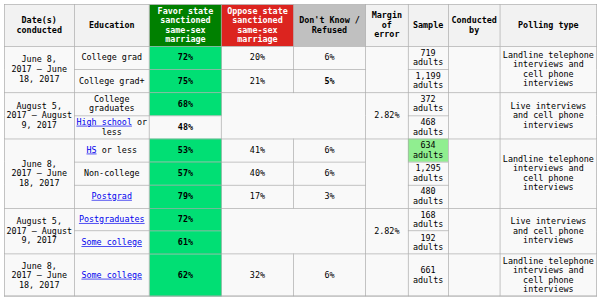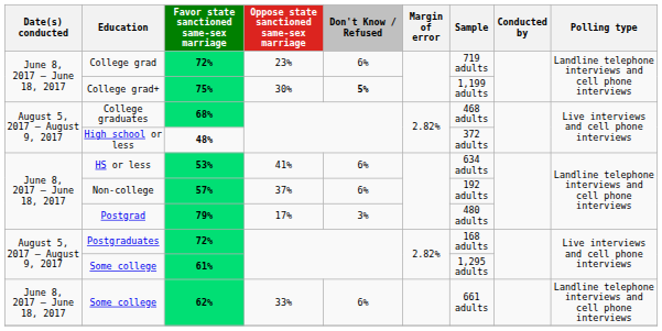College grad | Oppose state sanctioned same-sex marriage: 20% -> 23%
College grad+ | Oppose state sanctioned same-sex marriage: 21% -> 30%
College graduates | Sample: 372 adults -> 468 adults
High school or less | Sample: 468 adults -> 372 adults
HS or less | Sample: lightgreen background -> no background
Non-college | Oppose state sanctioned same-sex marriage: 40% -> 37%
Non-college | Sample: 1,295 adults -> 192 adults
Some college / 61% | Sample: 192 adults -> 1,295 adults
Some college / 62% | Oppose state sanctioned same-sex marriage: 32% -> 33%
